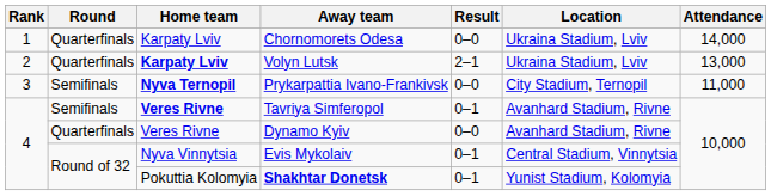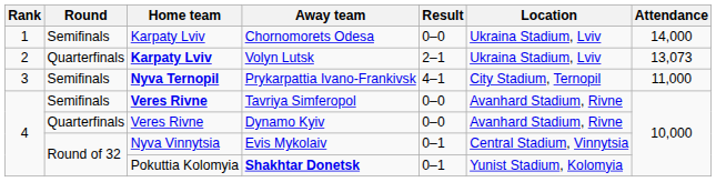Chornomorets Odesa | Round: Quarterfinals -> Semifinals
Volyn Lutsk | Attendance: 13,000 -> 13,073
Prykarpattia Ivano-Frankivsk | Result: 0–0 -> 4–1
Tavriya Simferopol | Result: 0–1 -> 0–0
